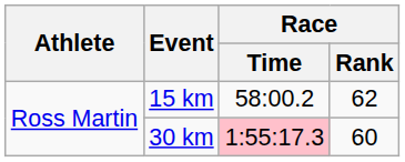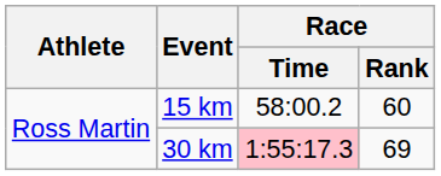15 km | Race / Rank: 62 -> 60
30 km | Race / Rank: 60 -> 69
